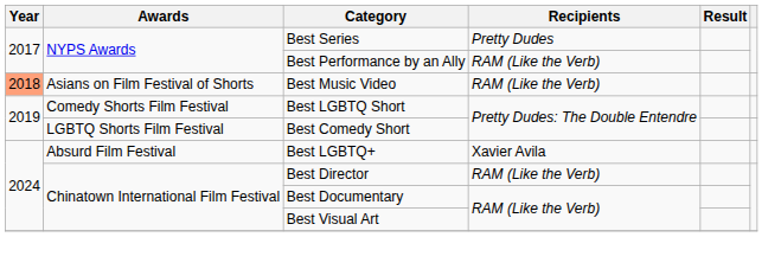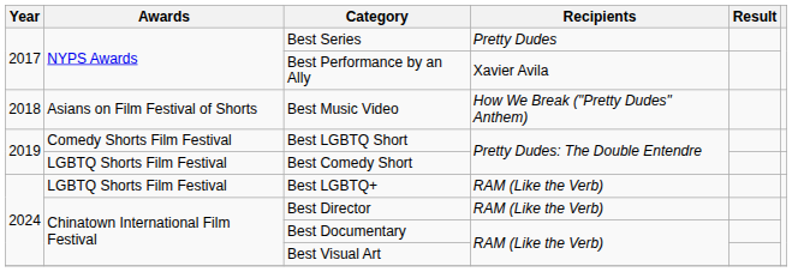Best Performance by an Ally | Recipients: RAM (Like the Verb) -> Xavier Avila
Best Music Video | Year: lightsalmon background -> no background
Best Music Video | Recipients: RAM (Like the Verb) -> How We Break ("Pretty Dudes" Anthem)
Best LGBTQ+ | Awards: Absurd Film Festival -> LGBTQ Shorts Film Festival
Best LGBTQ+ | Recipients: Xavier Avila -> RAM (Like the Verb)
